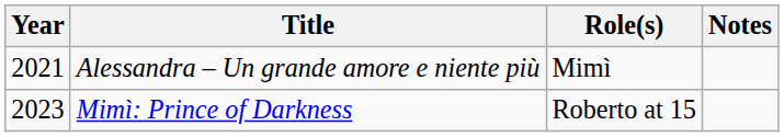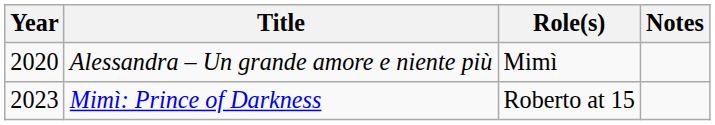Alessandra – Un grande amore e niente più | Year: 2021 -> 2020
